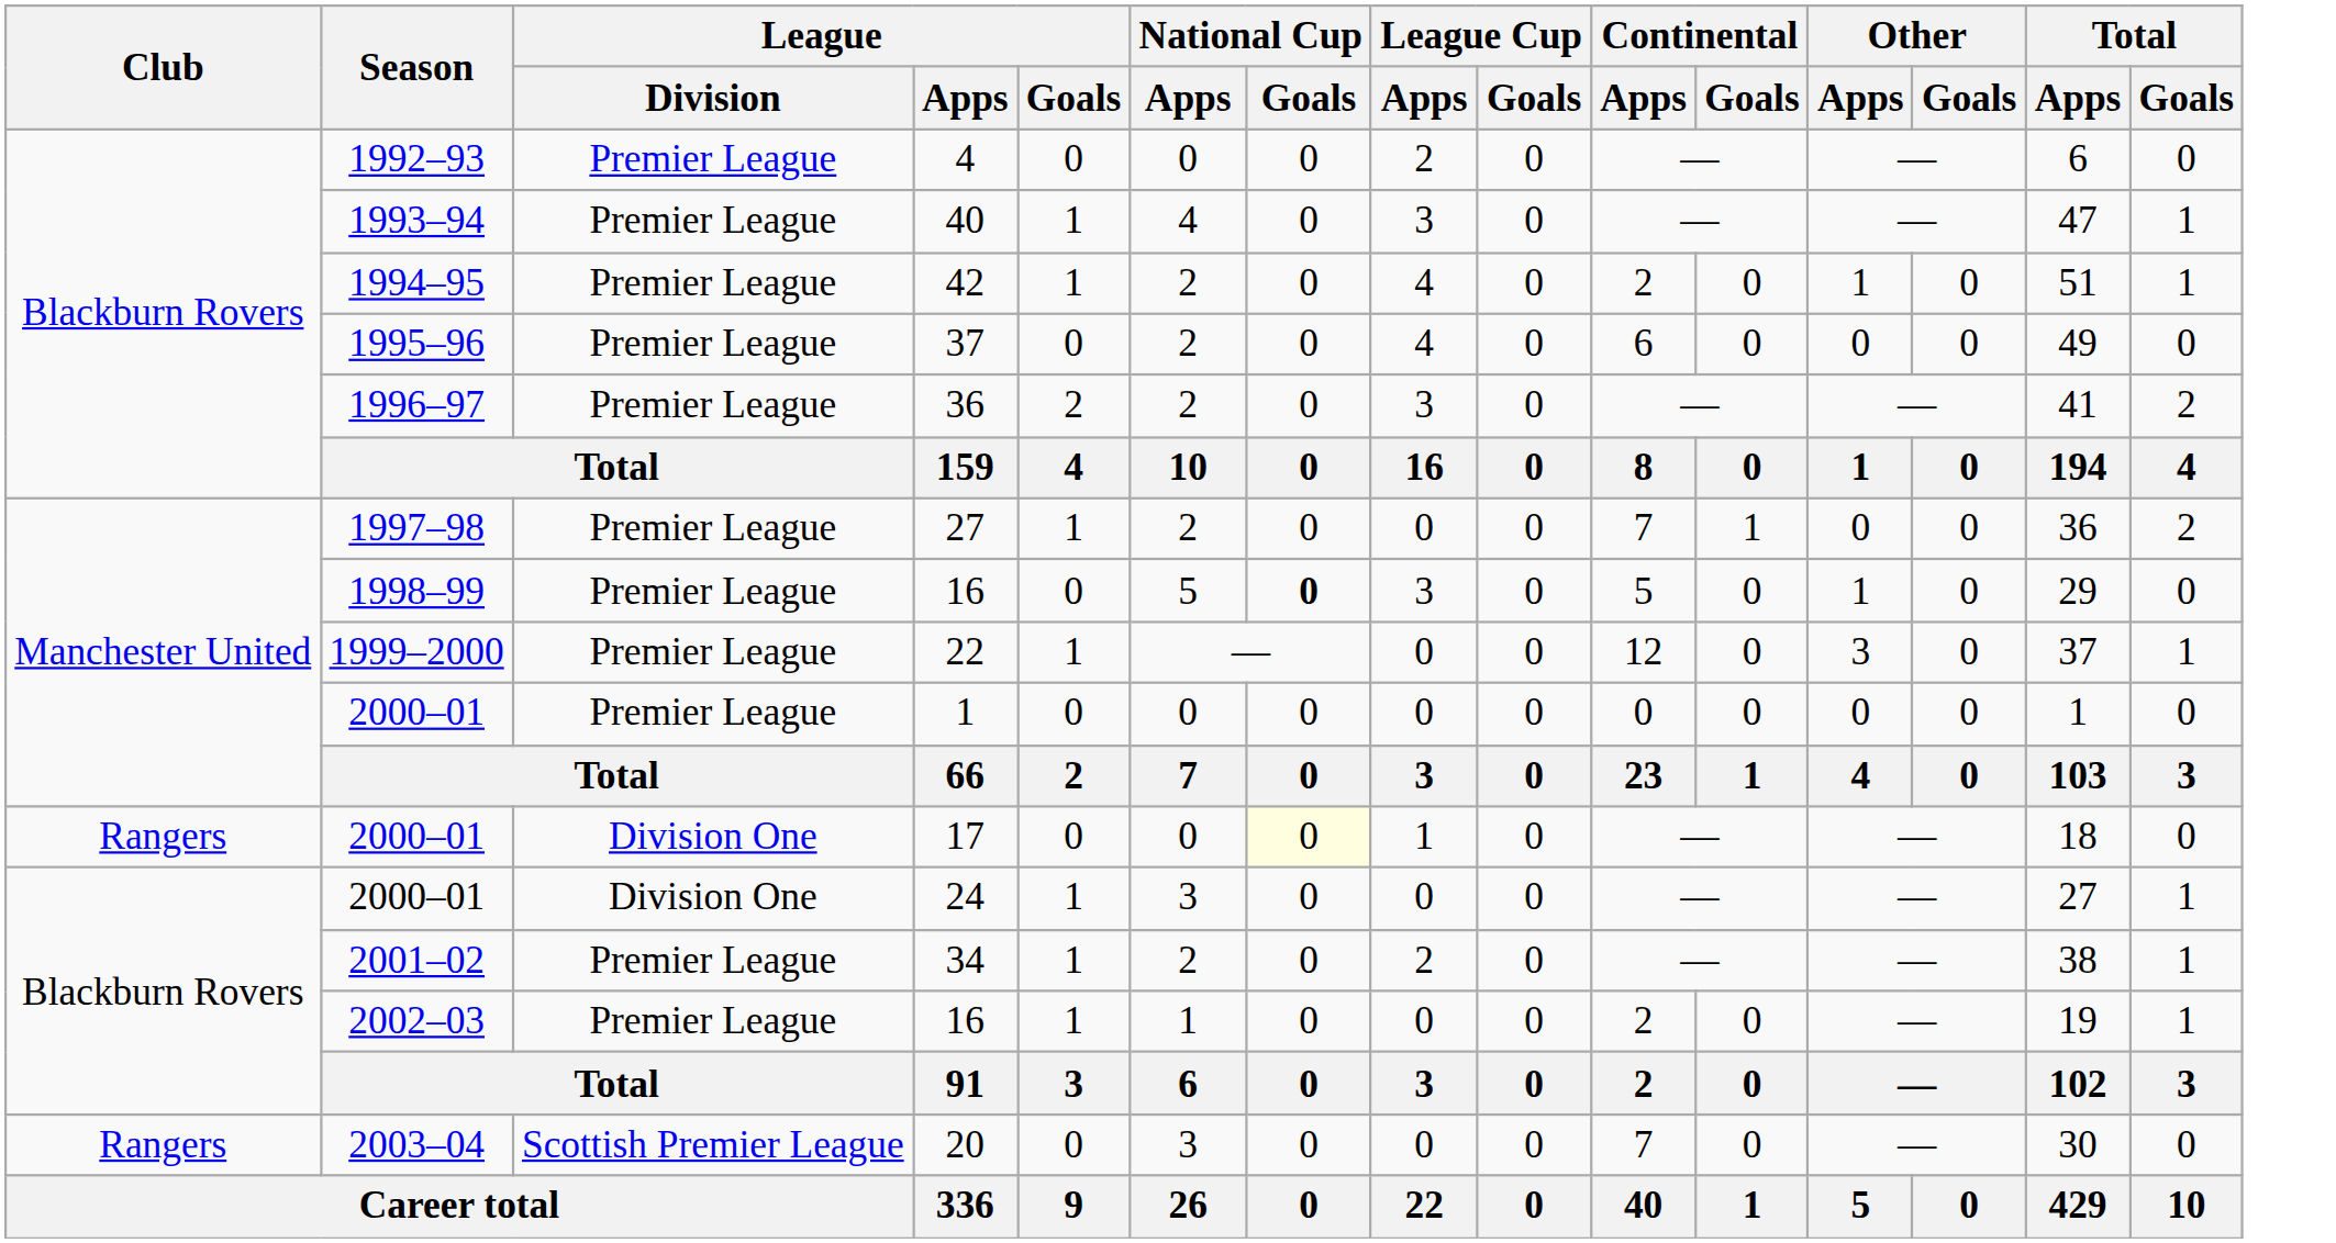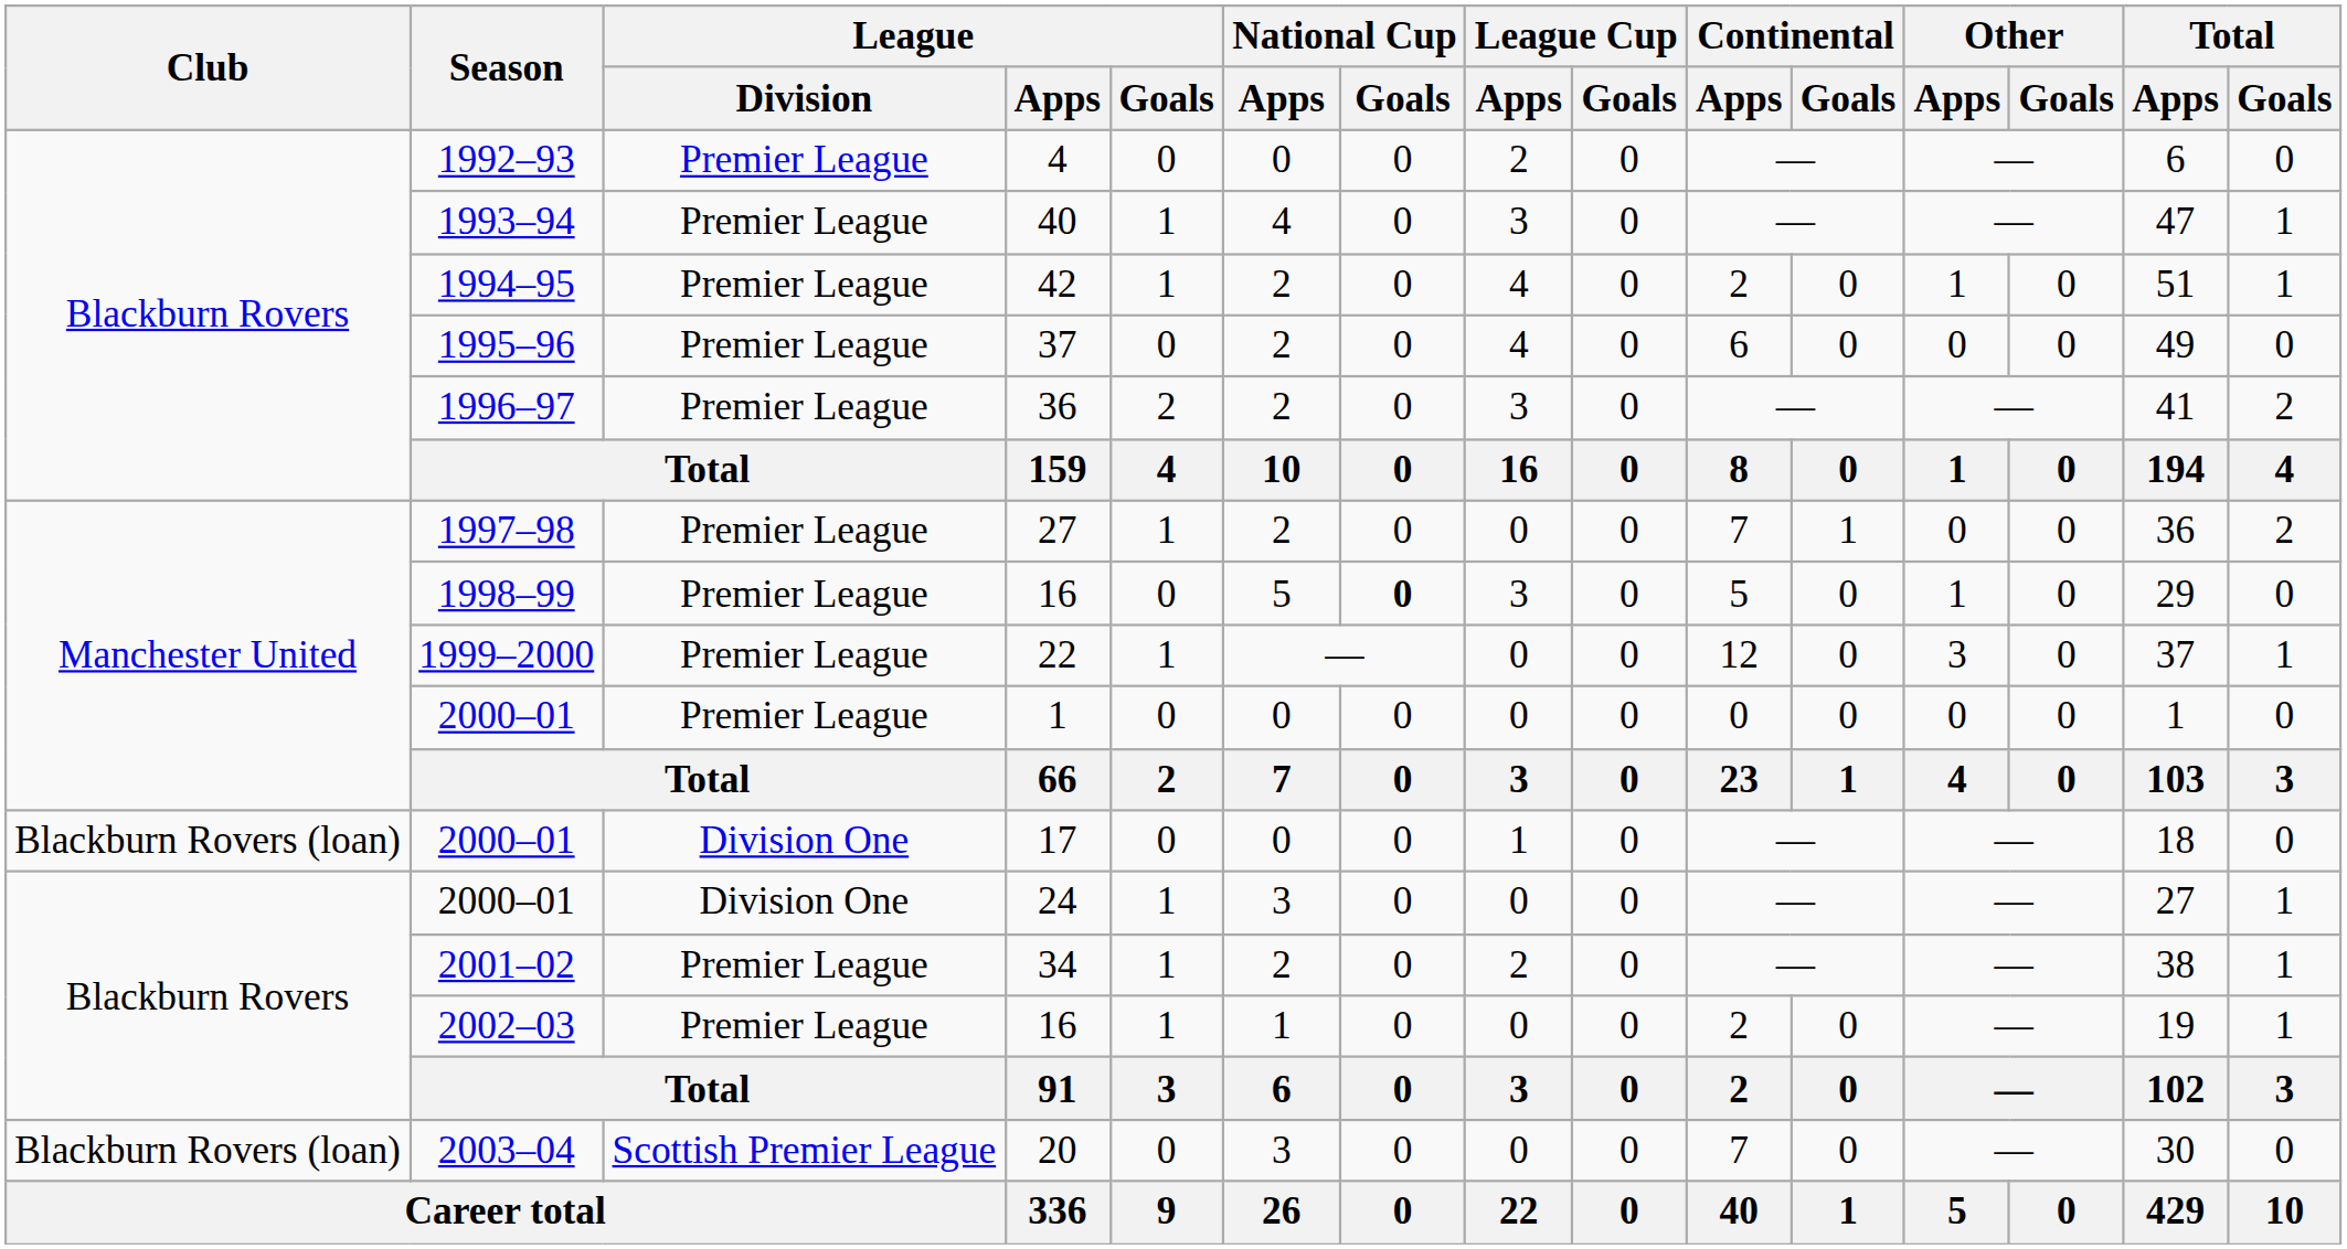17 | Club: Rangers -> Blackburn Rovers (loan)
17 | National Cup / Goals: lightyellow background -> no background
20 | Club: Rangers -> Blackburn Rovers (loan)
